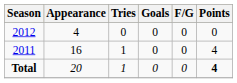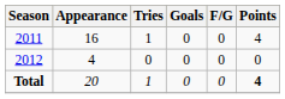rows swapped: 2011 <-> 2012
